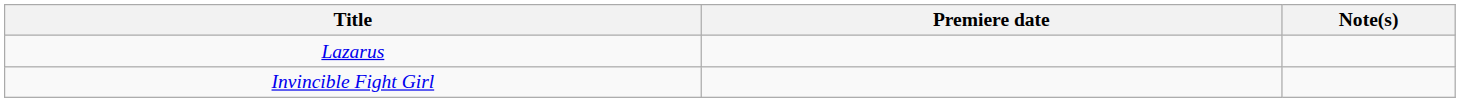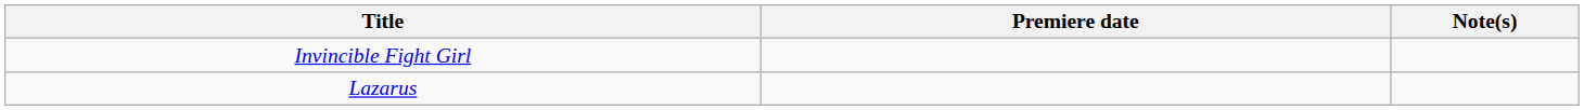rows swapped: Invincible Fight Girl <-> Lazarus
